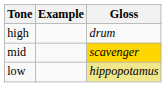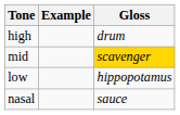low | Gloss: khaki background -> no background
+ row: nasal | sauce
